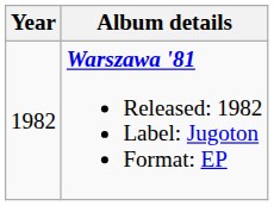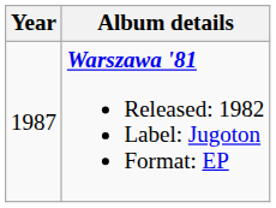Warszawa '81 Released: 1982 Label: Jugoton Format: EP | Year: 1982 -> 1987
